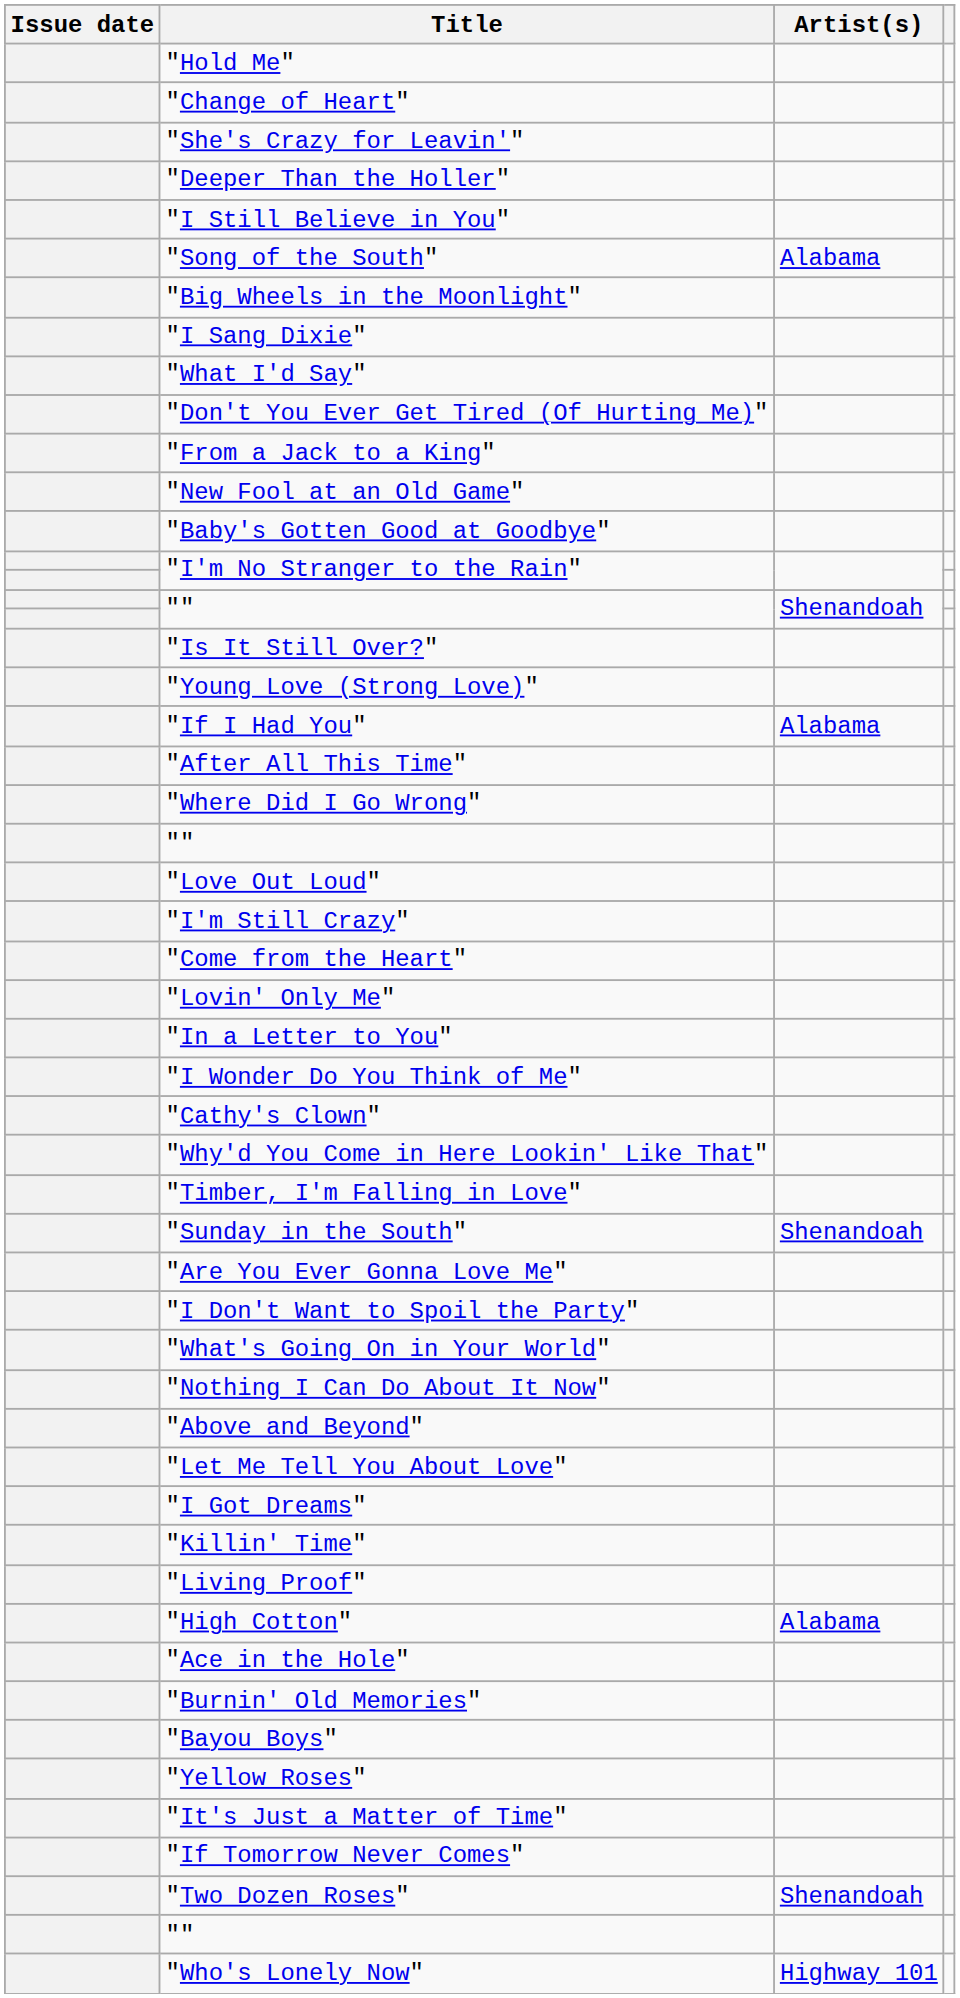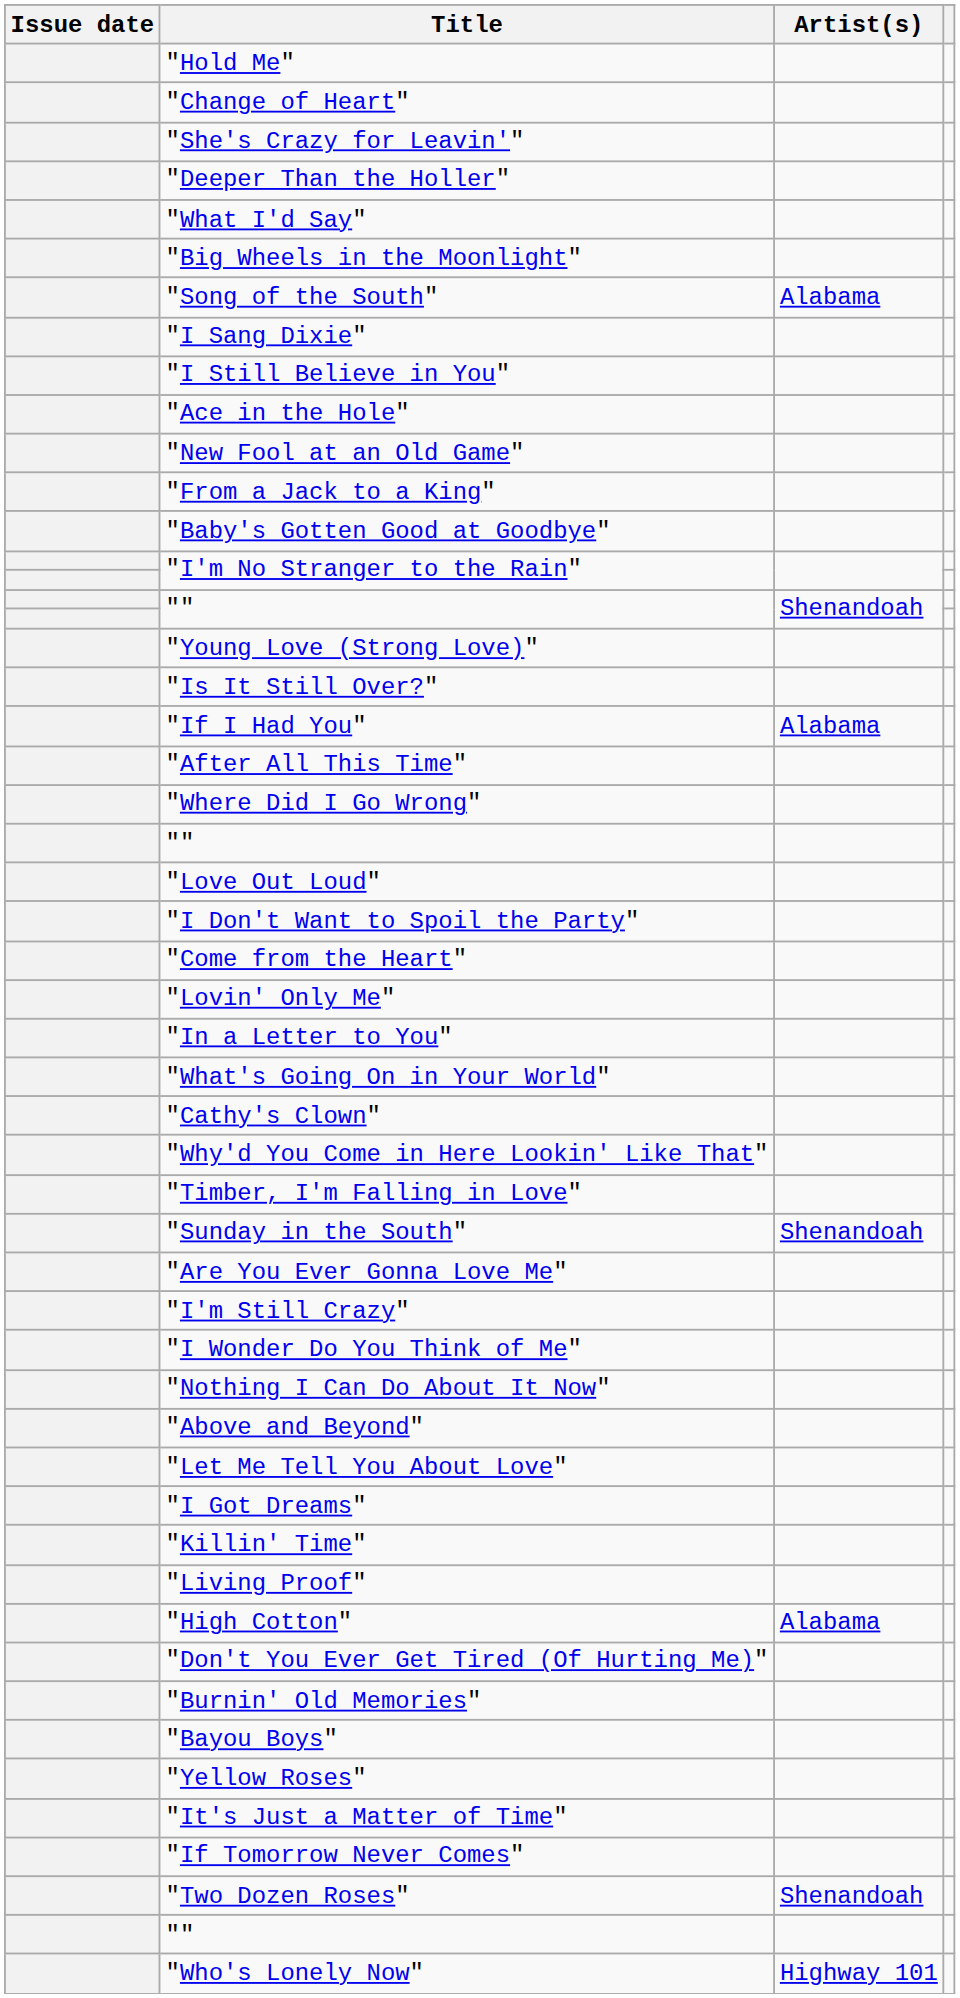rows swapped: "What I'd Say" <-> "I Still Believe in You"
rows swapped: "Song of the South" <-> "Big Wheels in the Moonlight"
rows swapped: "Don't You Ever Get Tired (Of Hurting Me)" <-> "Ace in the Hole"
rows swapped: "From a Jack to a King" <-> "New Fool at an Old Game"
rows swapped: "Young Love (Strong Love)" <-> "Is It Still Over?"
rows swapped: "I Don't Want to Spoil the Party" <-> "I'm Still Crazy"
rows swapped: "What's Going On in Your World" <-> "I Wonder Do You Think of Me"
